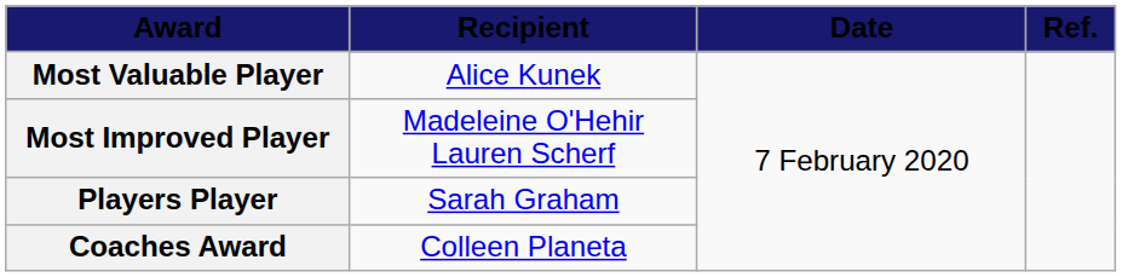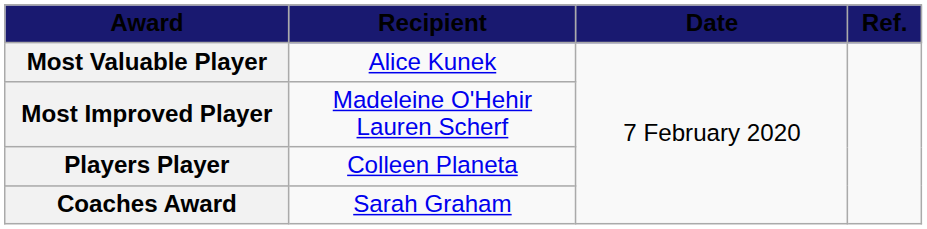Players Player | Recipient: Sarah Graham -> Colleen Planeta
Coaches Award | Recipient: Colleen Planeta -> Sarah Graham
